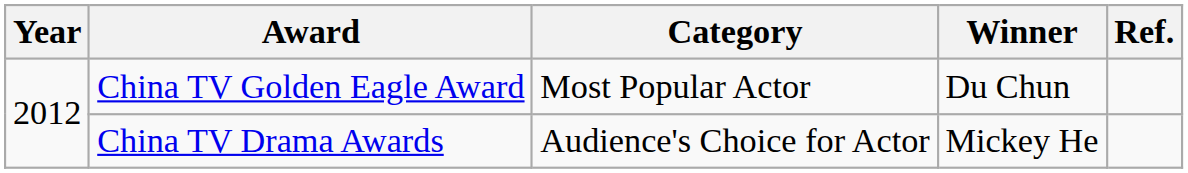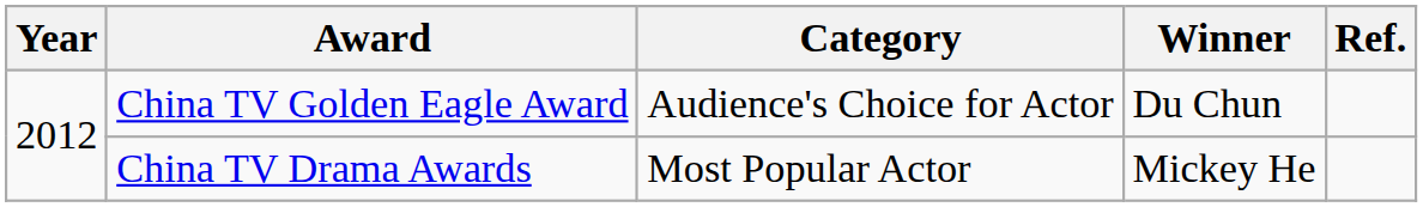China TV Golden Eagle Award | Category: Most Popular Actor -> Audience's Choice for Actor
China TV Drama Awards | Category: Audience's Choice for Actor -> Most Popular Actor
